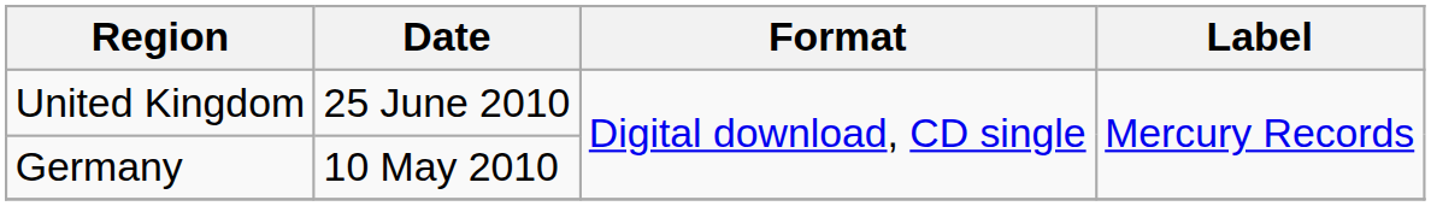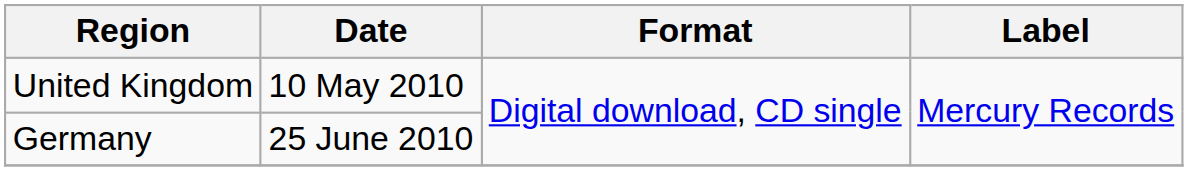United Kingdom | Date: 25 June 2010 -> 10 May 2010
Germany | Date: 10 May 2010 -> 25 June 2010
